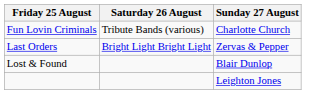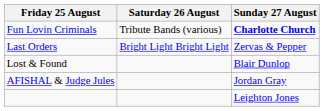Fun Lovin Criminals | Sunday 27 August: normal -> bold
+ row: AFISHAL & Judge Jules | Jordan Gray
